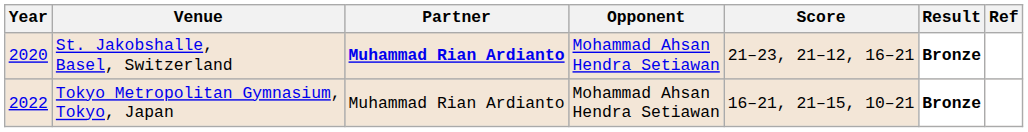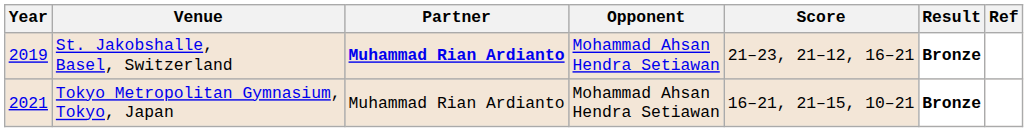St. Jakobshalle, Basel, Switzerland | Year: 2020 -> 2019
Tokyo Metropolitan Gymnasium, Tokyo, Japan | Year: 2022 -> 2021
